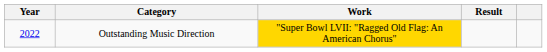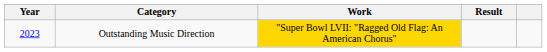Outstanding Music Direction | Year: 2022 -> 2023
